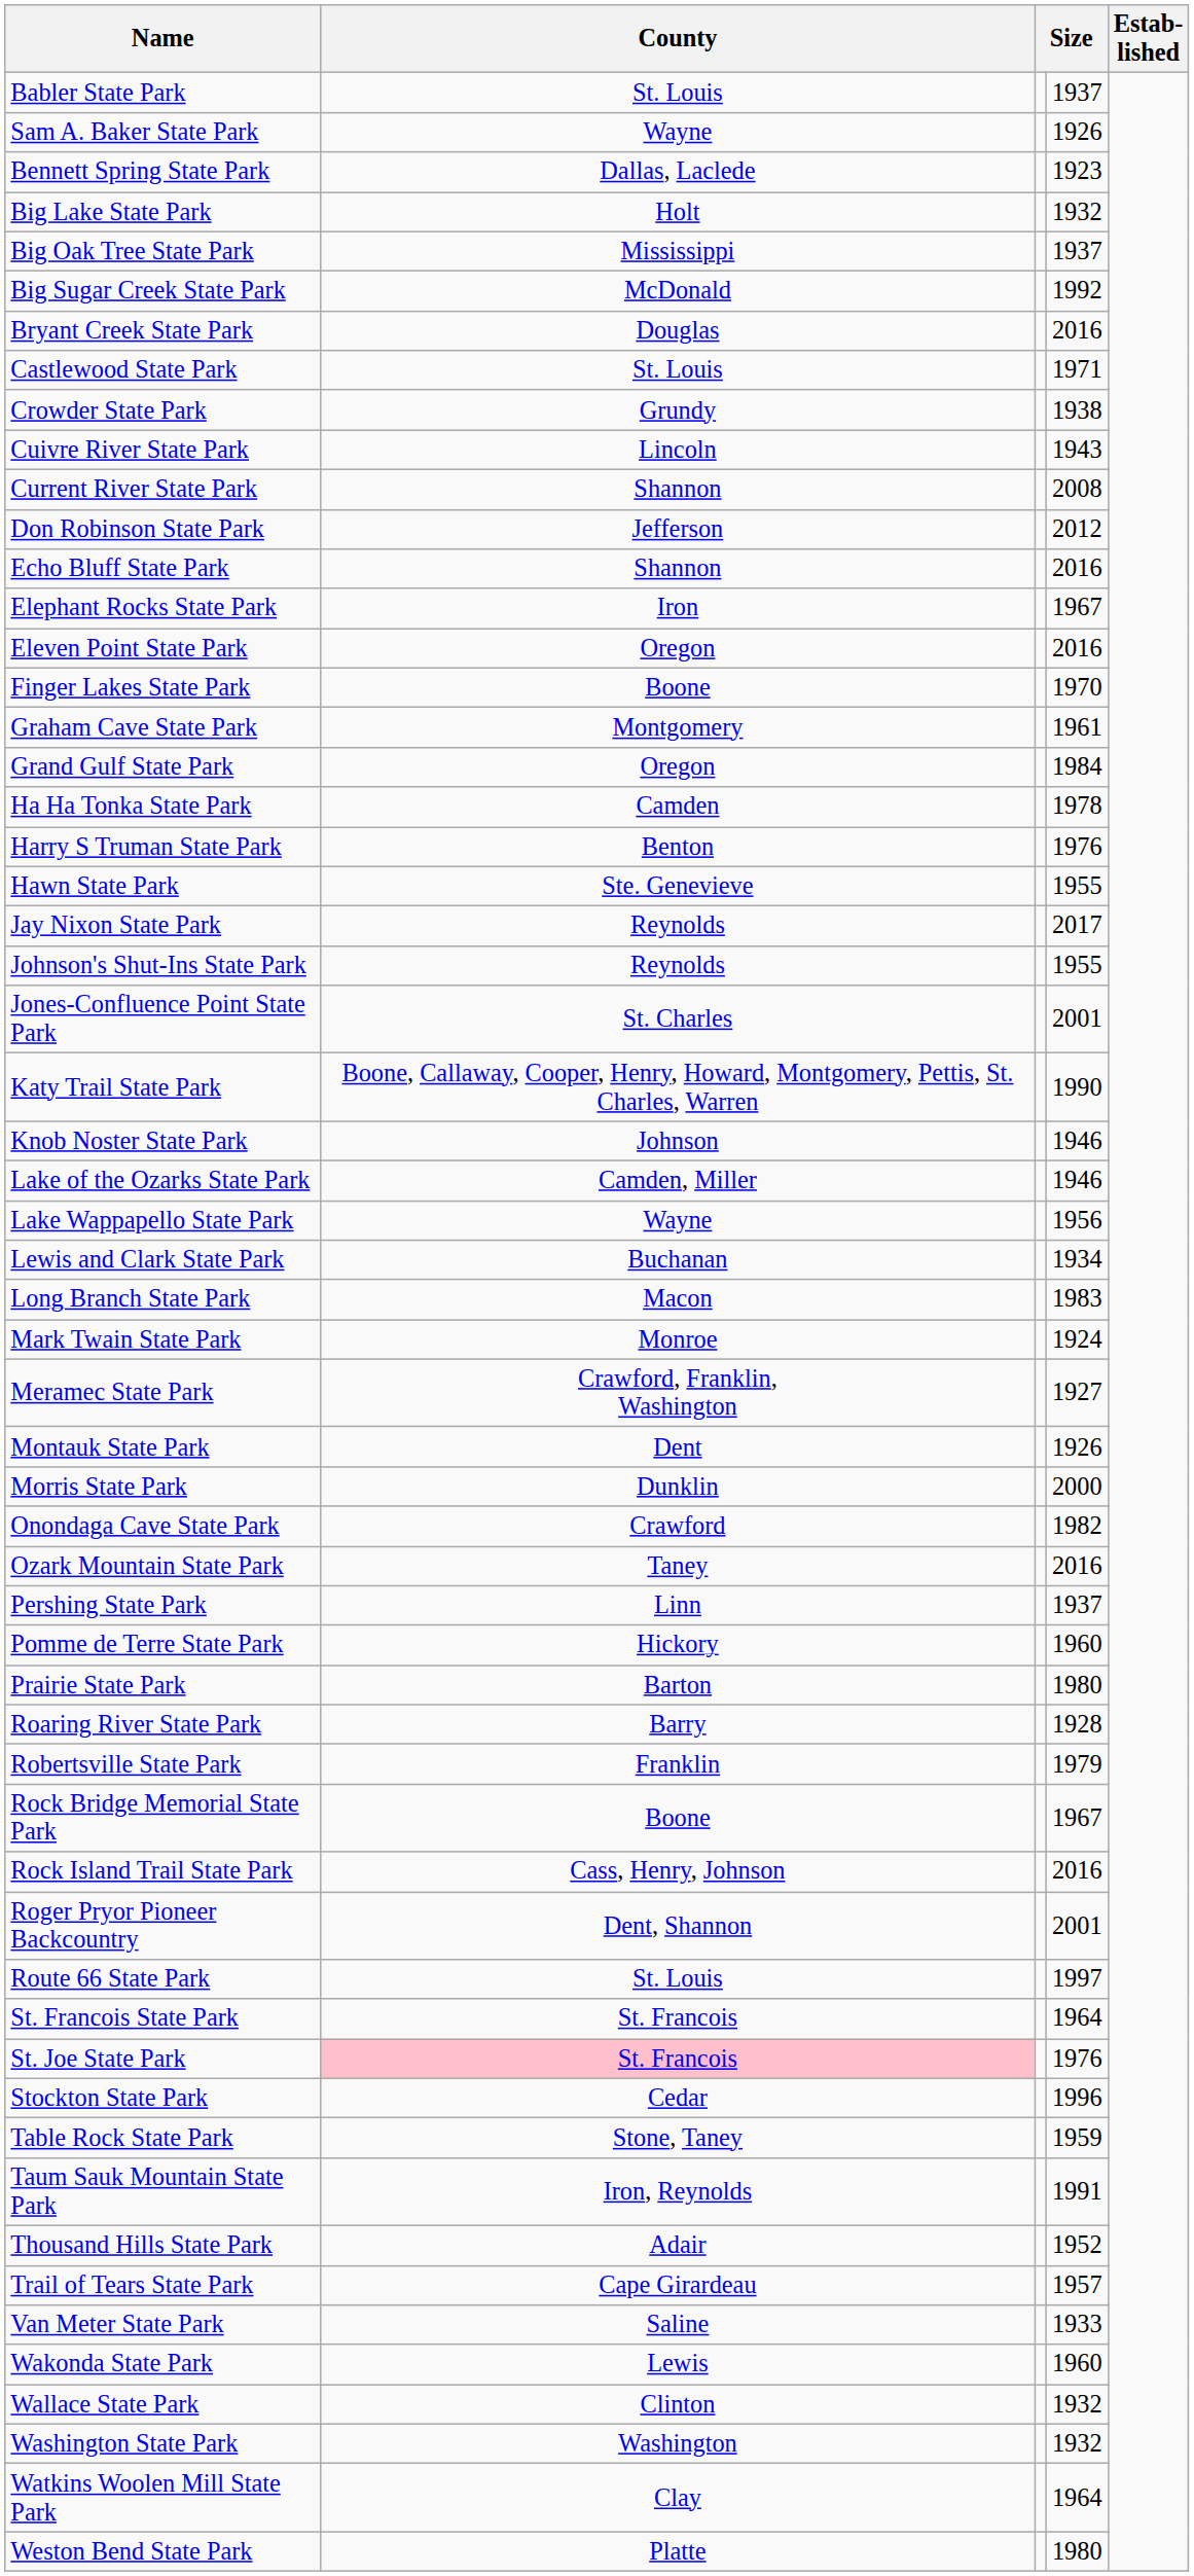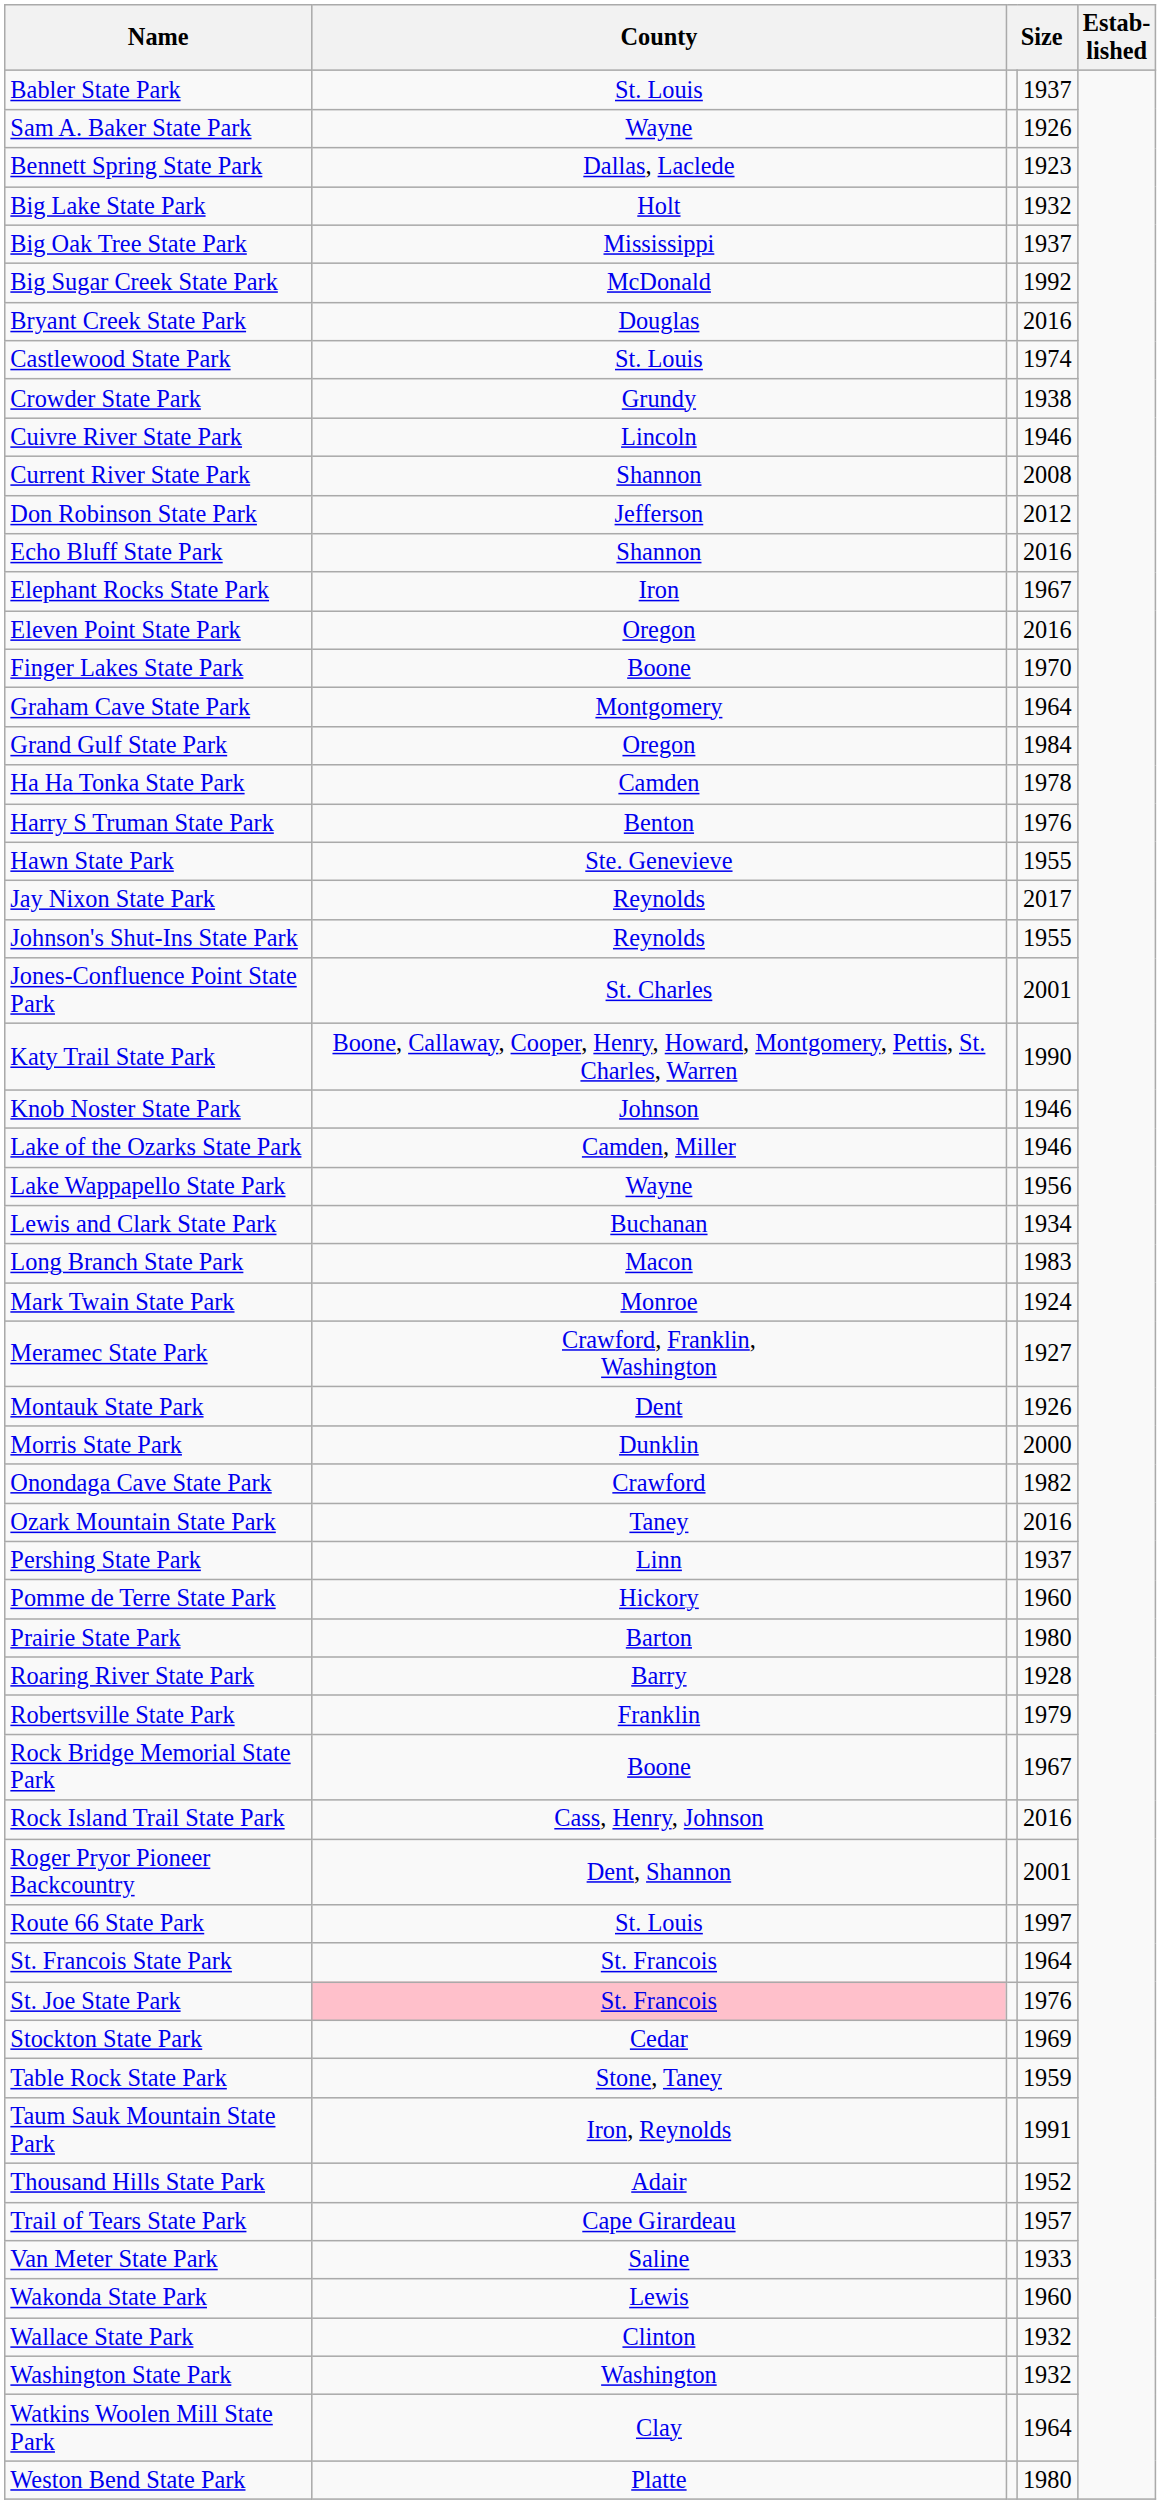Castlewood State Park | column 4: 1971 -> 1974
Cuivre River State Park | column 4: 1943 -> 1946
Graham Cave State Park | column 4: 1961 -> 1964
Stockton State Park | column 4: 1996 -> 1969
